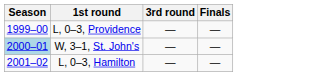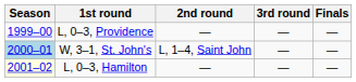+ column: 2nd round | — | L, 1–4, Saint John | —
L, 0–3, Hamilton | Season: no background -> lightyellow background
